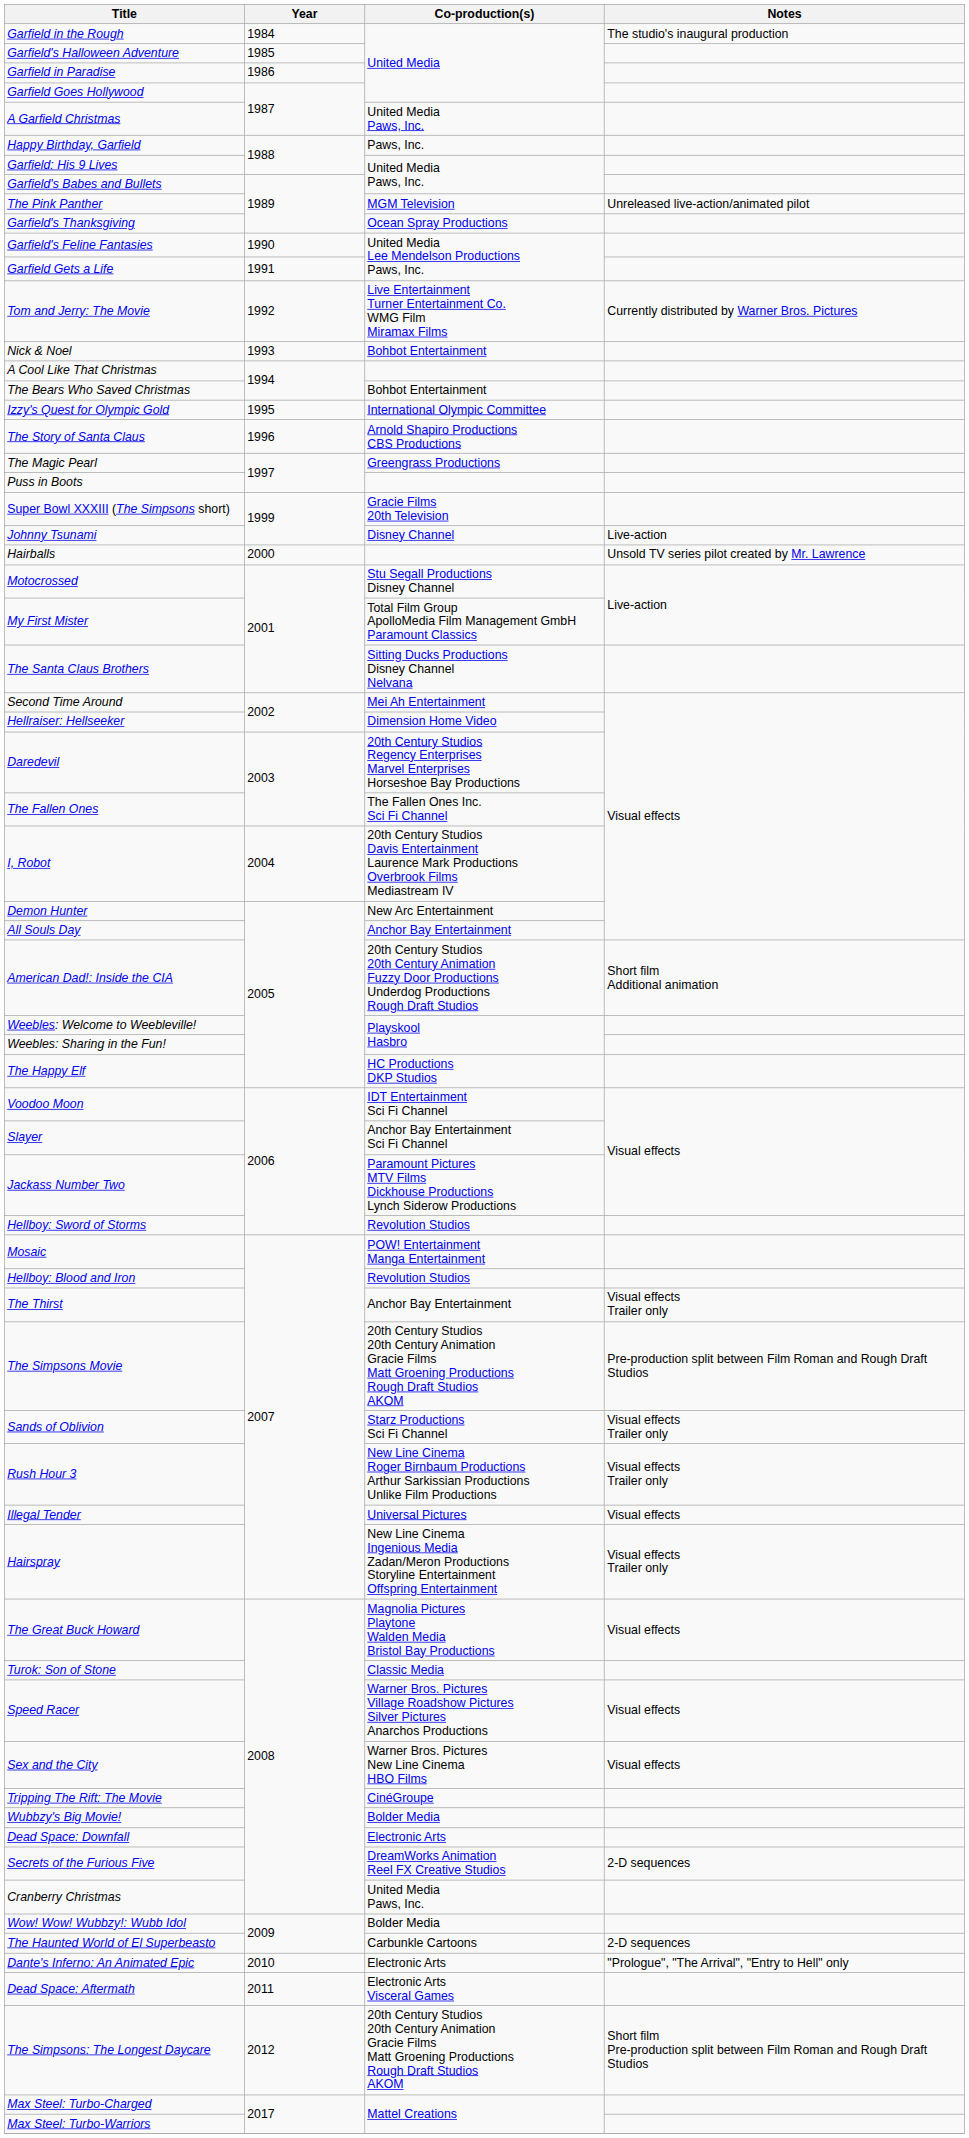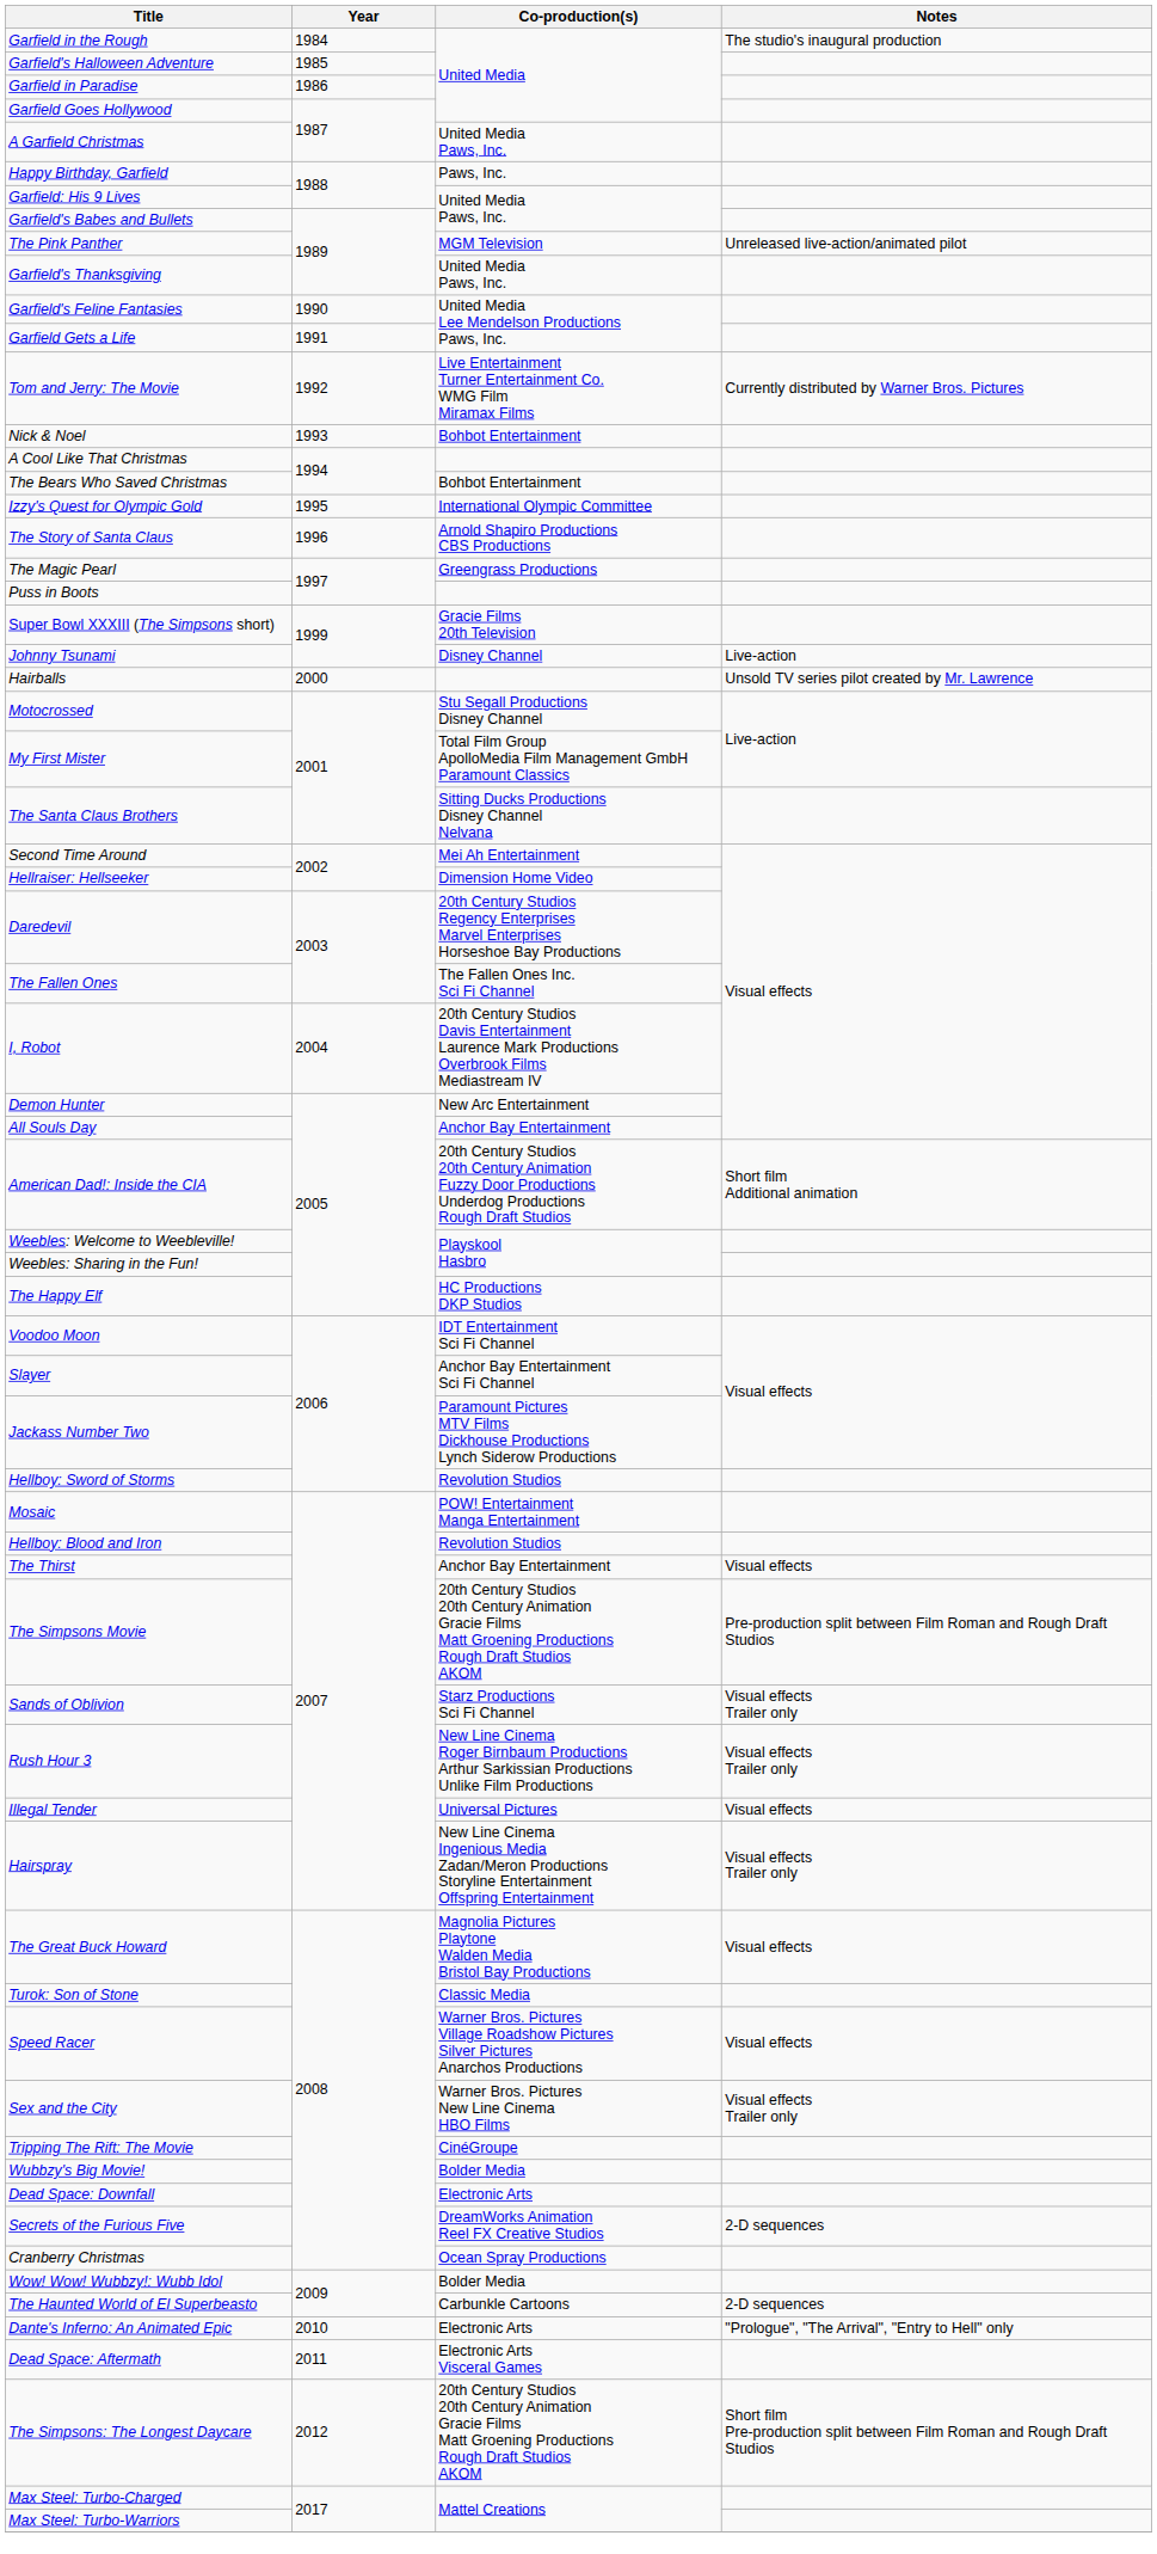Garfield's Thanksgiving | Co-production(s): Ocean Spray Productions -> United Media Paws, Inc.
The Thirst | Notes: Visual effects Trailer only -> Visual effects
Sex and the City | Notes: Visual effects -> Visual effects Trailer only
Cranberry Christmas | Co-production(s): United Media Paws, Inc. -> Ocean Spray Productions
